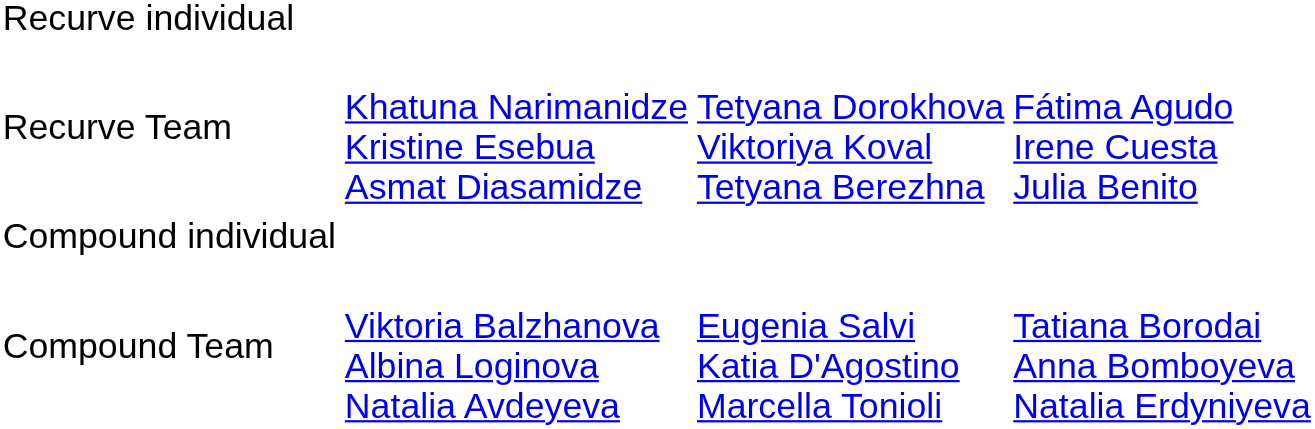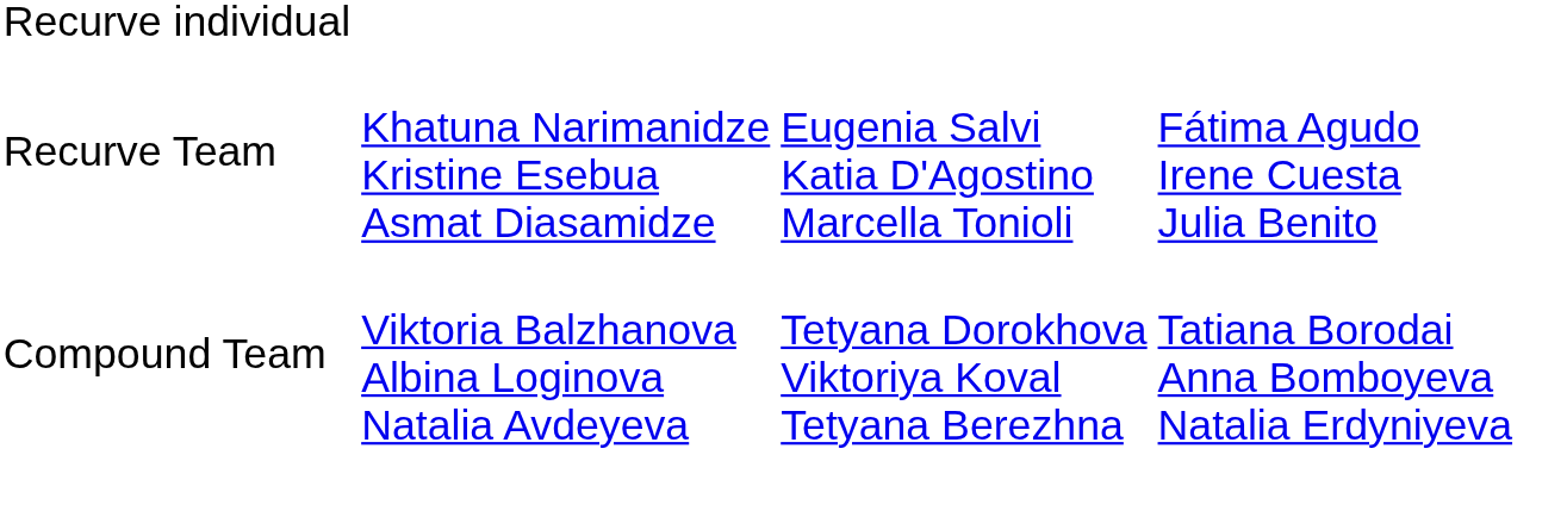Recurve Team | column 3: Tetyana Dorokhova Viktoriya Koval Tetyana Berezhna -> Eugenia Salvi Katia D'Agostino Marcella Tonioli
- row: Compound individual
Compound Team | column 3: Eugenia Salvi Katia D'Agostino Marcella Tonioli -> Tetyana Dorokhova Viktoriya Koval Tetyana Berezhna
